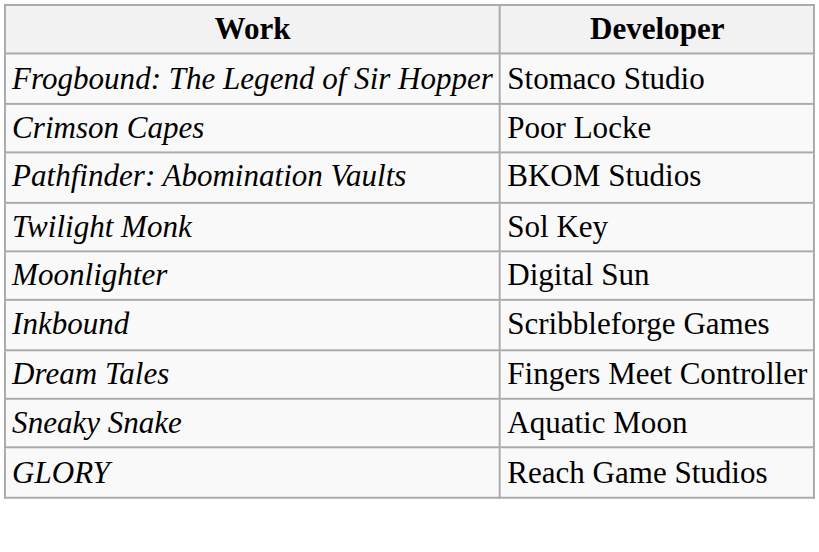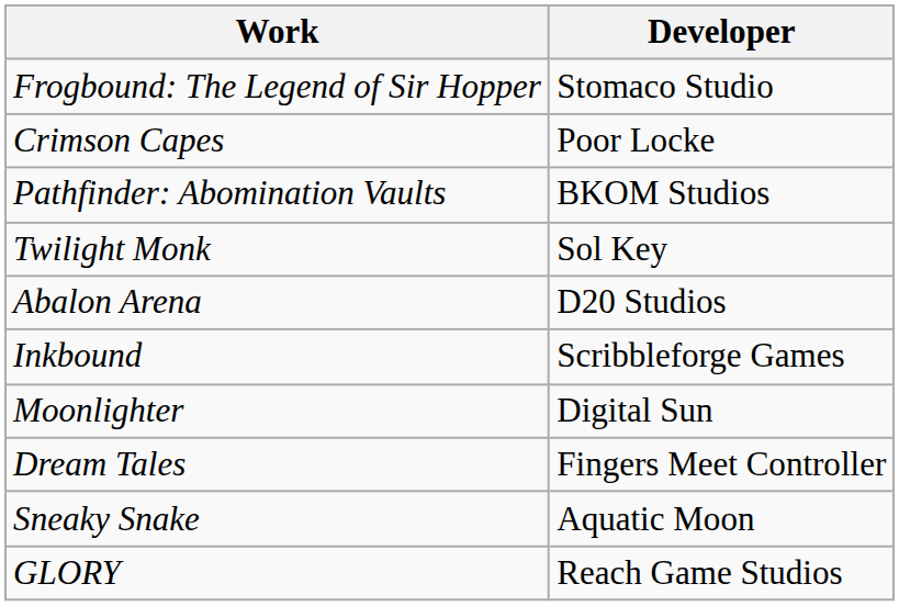+ row: Abalon Arena | D20 Studios
rows swapped: Moonlighter <-> Inkbound
